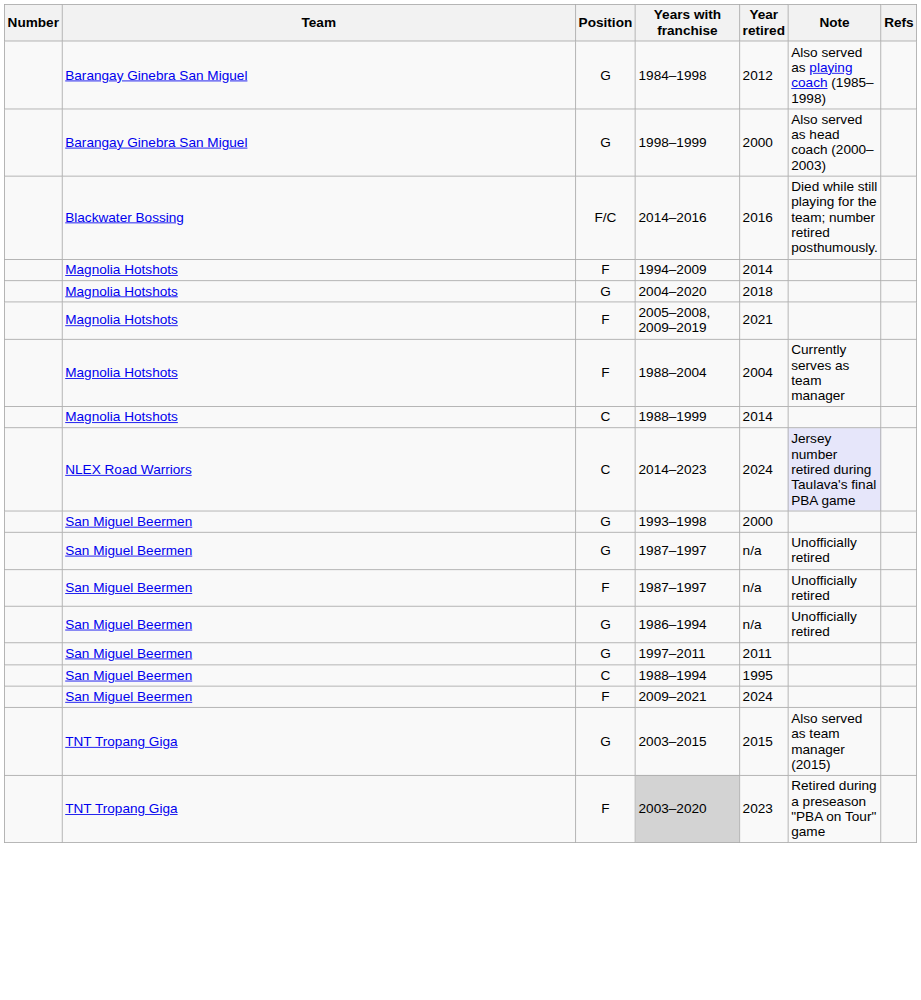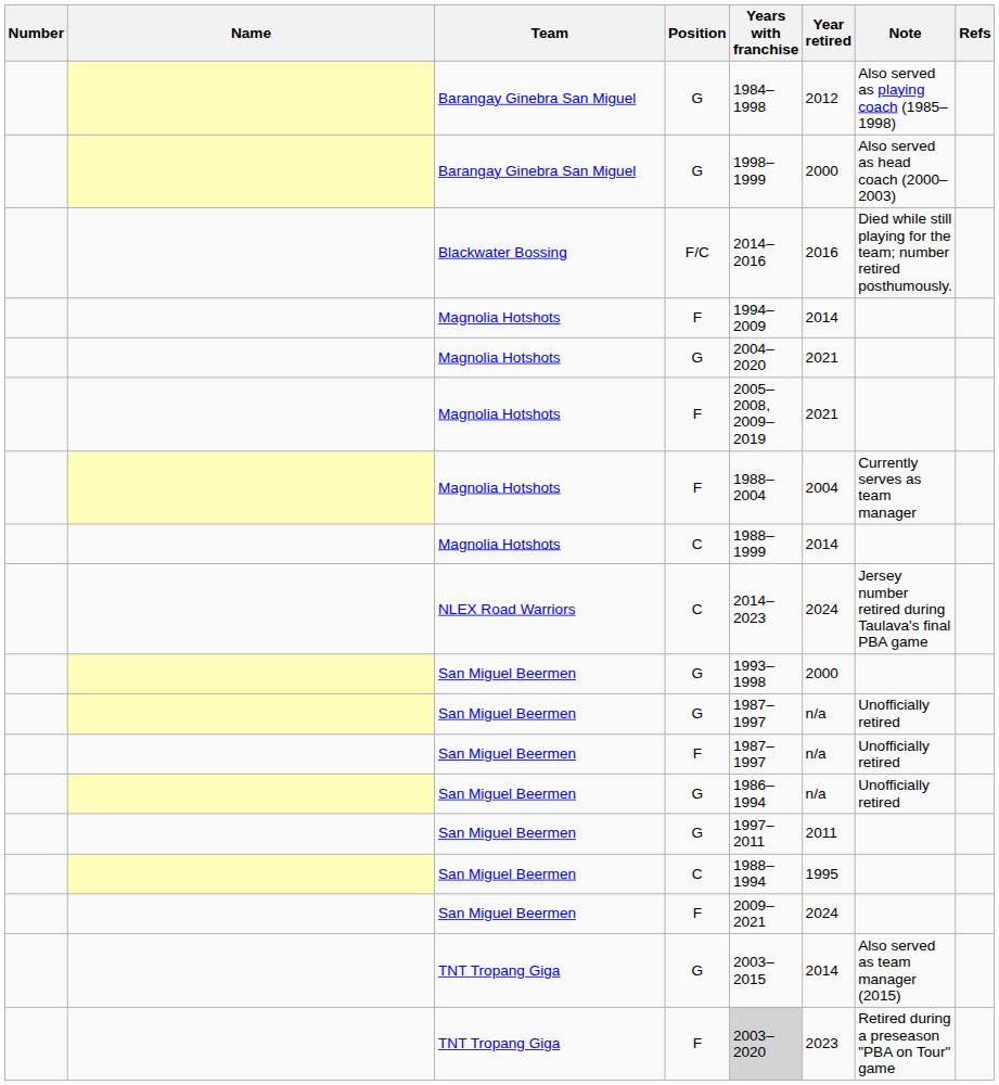+ column: Name
Magnolia Hotshots / G | Year retired: 2018 -> 2021
NLEX Road Warriors | Note: lavender background -> no background
TNT Tropang Giga / G | Year retired: 2015 -> 2014
